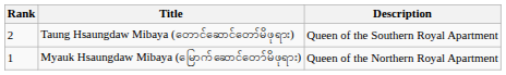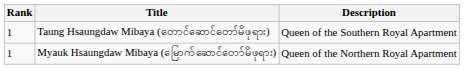Taung Hsaungdaw Mibaya (တောင်ဆောင်တော်မိဖုရား) | Rank: 2 -> 1
